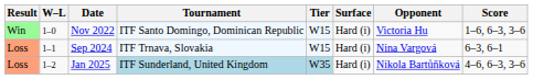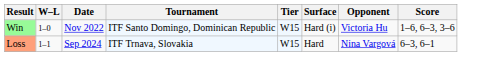Sep 2024 | Surface: Hard (i) -> Hard
- row: Loss | 1–2 | Jan 2025 | ITF Sunderland, United Kingdom | W35 | Hard (i) | Nikola Bartůňková | 4–6, 6–3, 3–6
